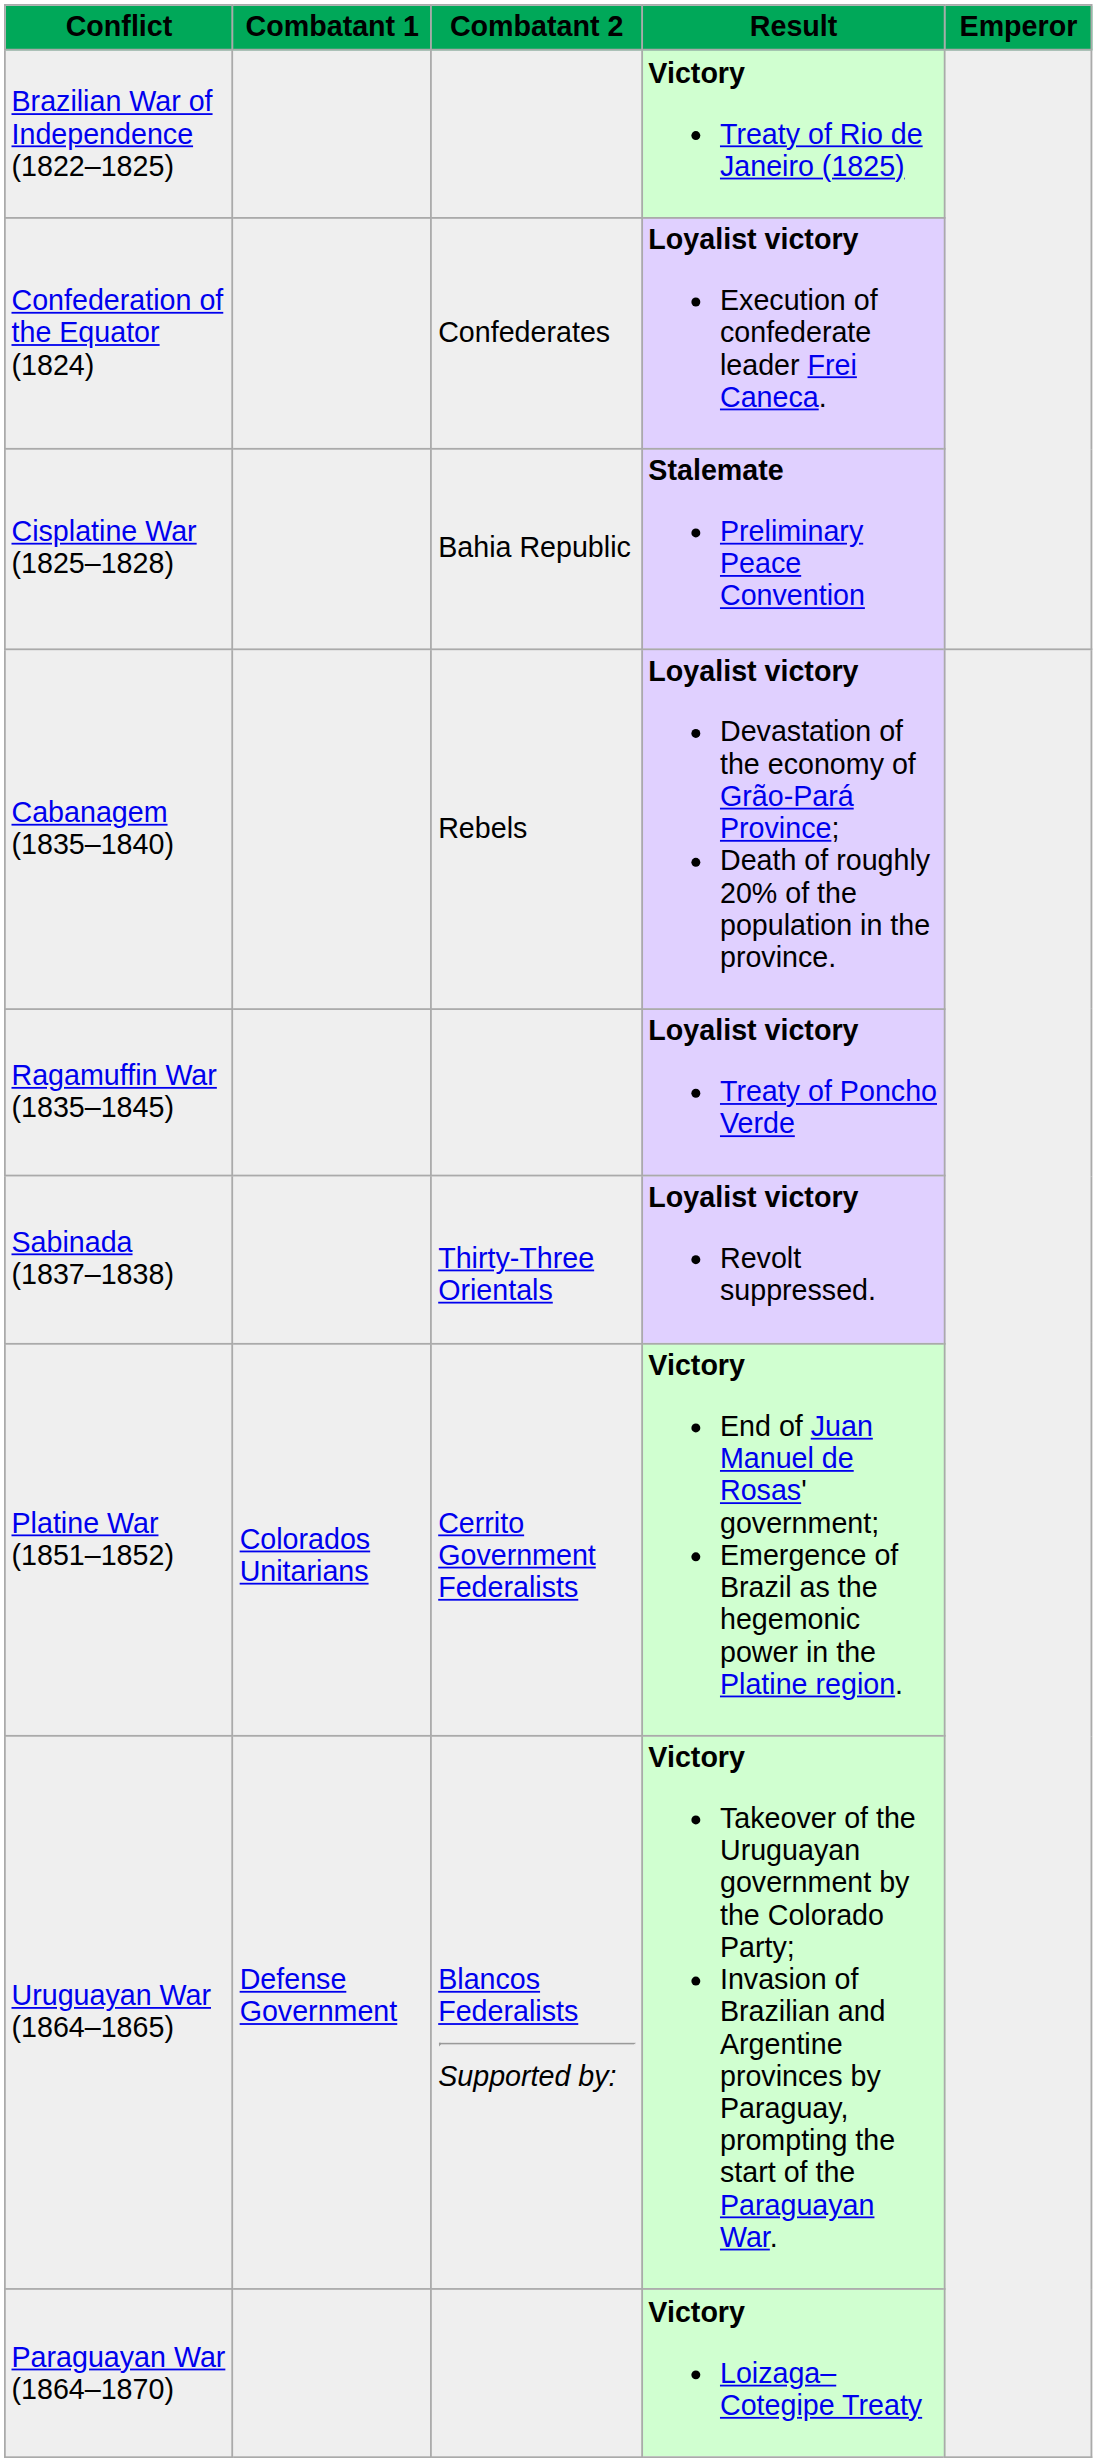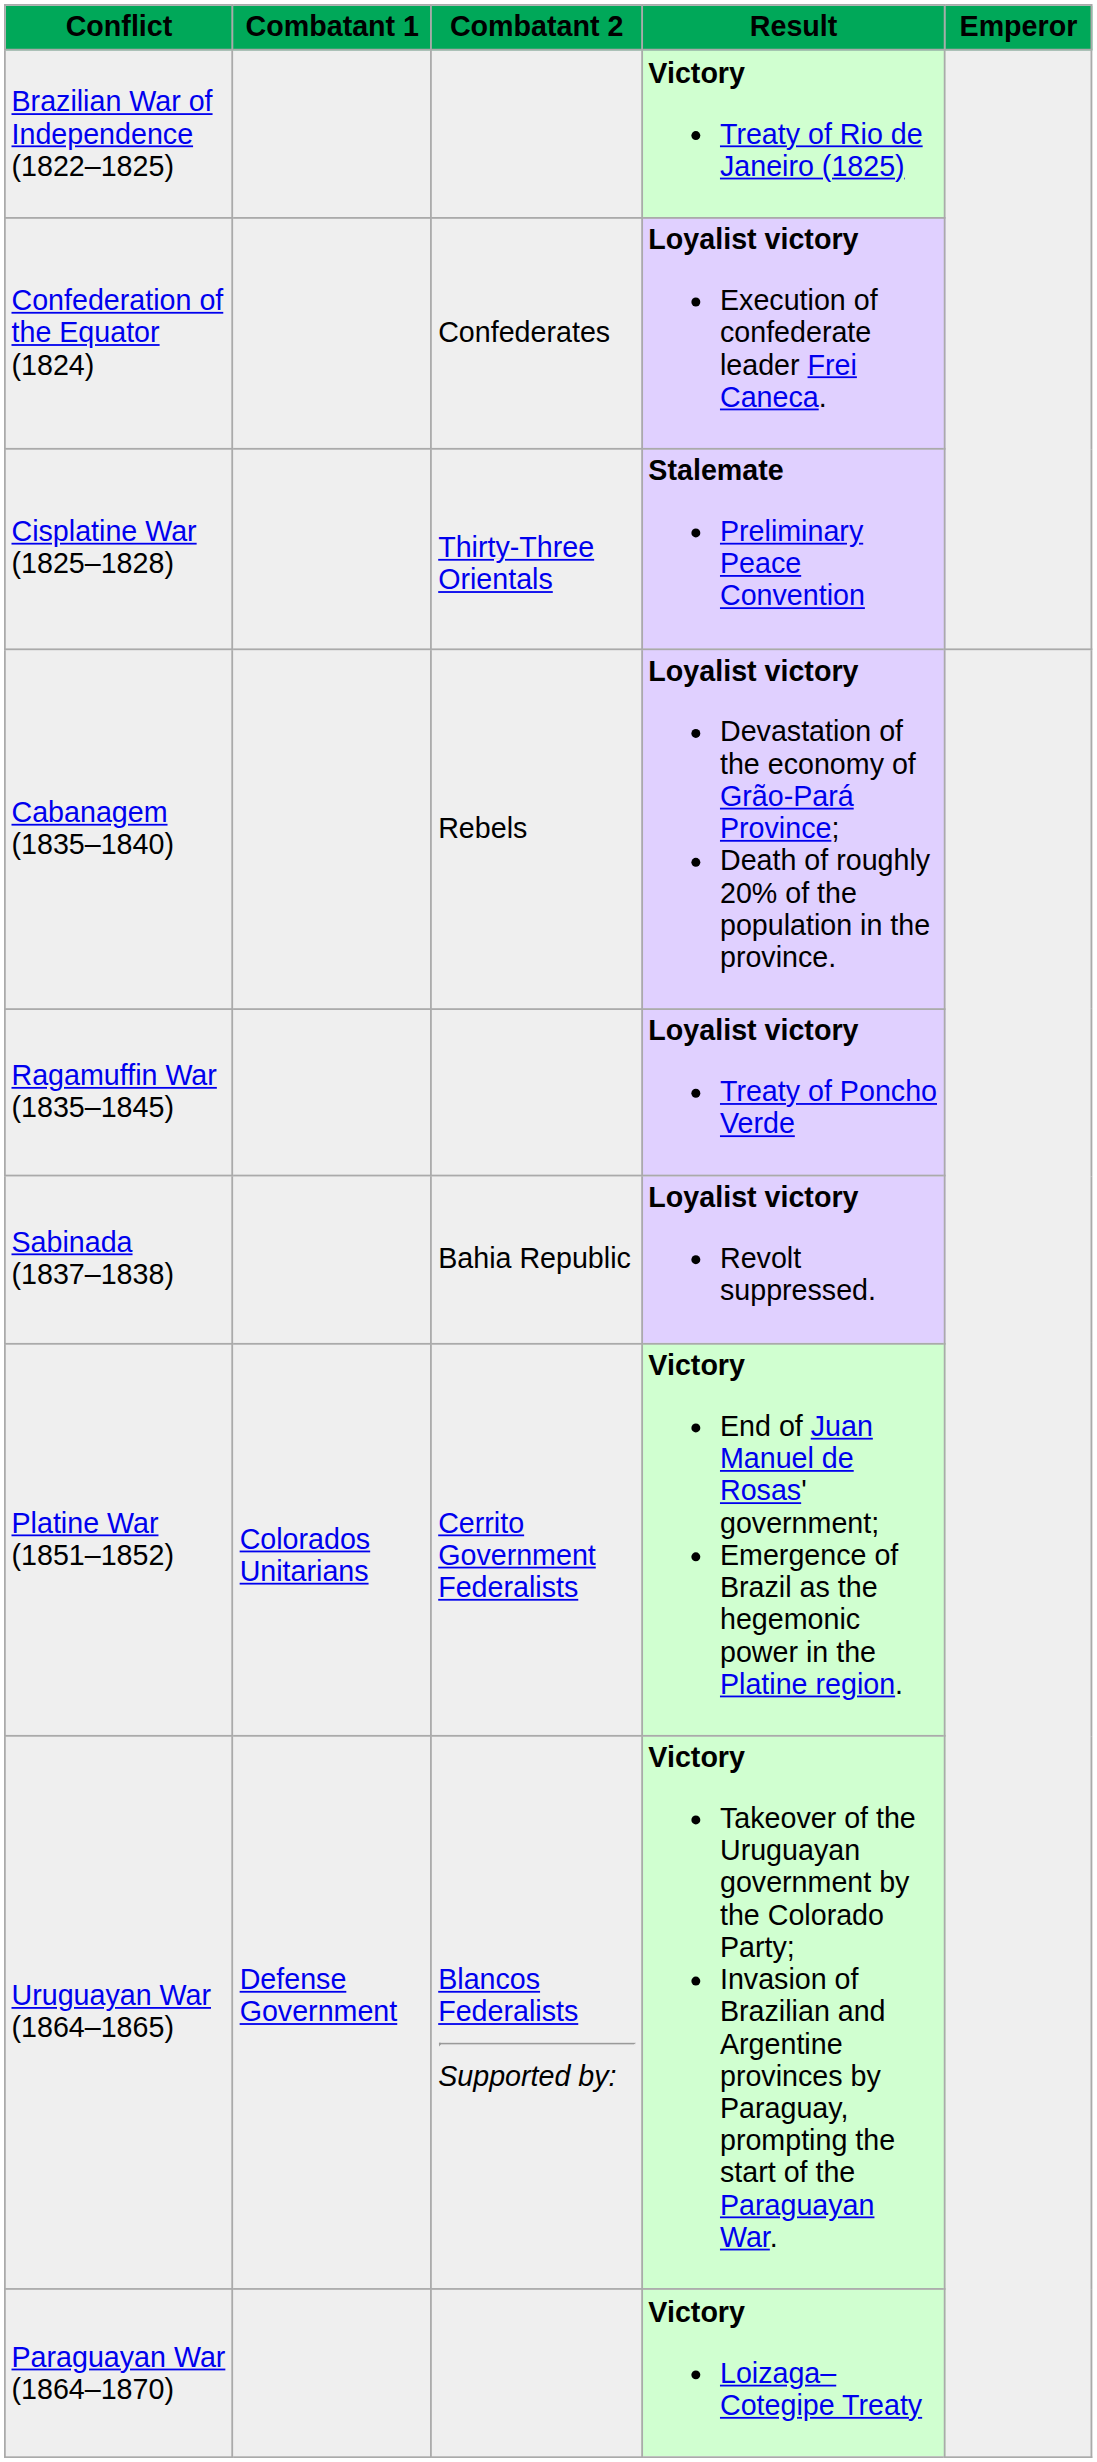Cisplatine War (1825–1828) | Combatant 2: Bahia Republic -> Thirty-Three Orientals
Sabinada (1837–1838) | Combatant 2: Thirty-Three Orientals -> Bahia Republic
